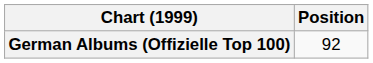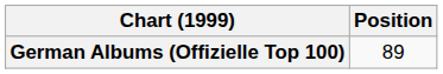German Albums (Offizielle Top 100) | Position: 92 -> 89
